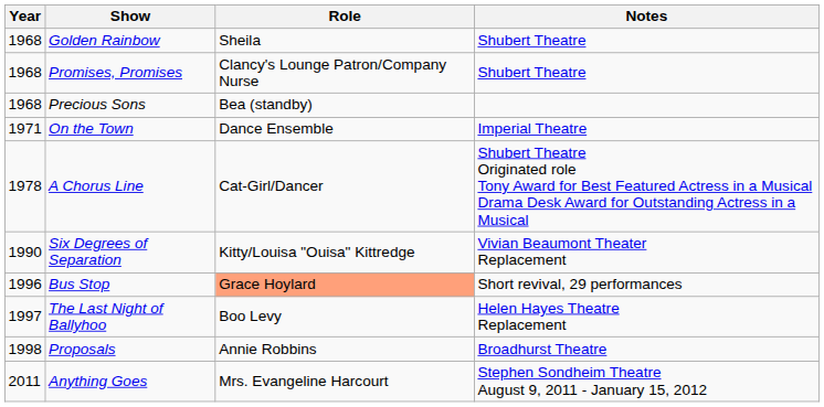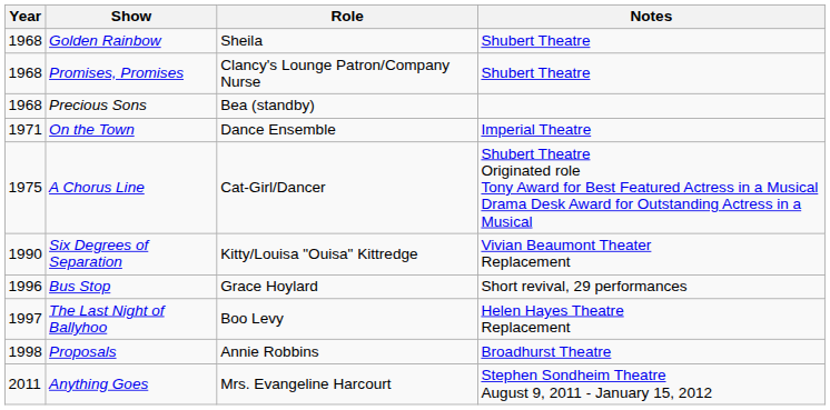A Chorus Line | Year: 1978 -> 1975
Bus Stop | Role: lightsalmon background -> no background
